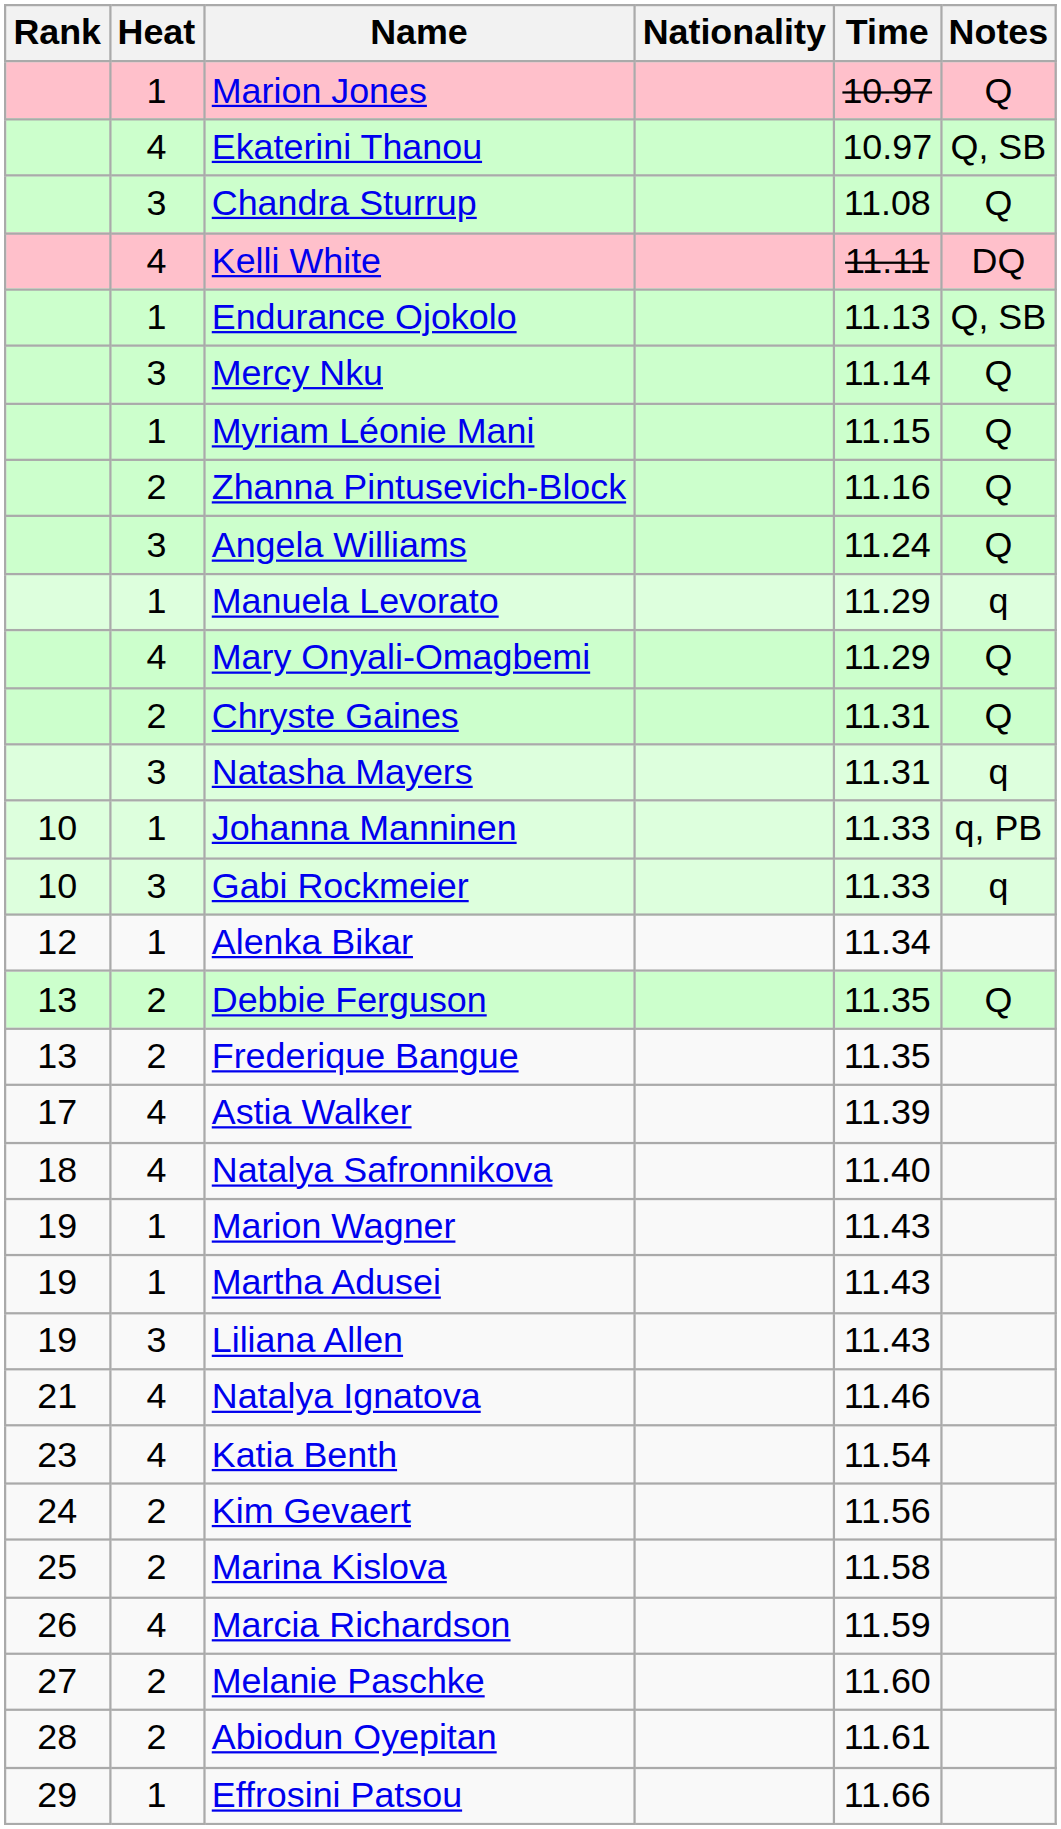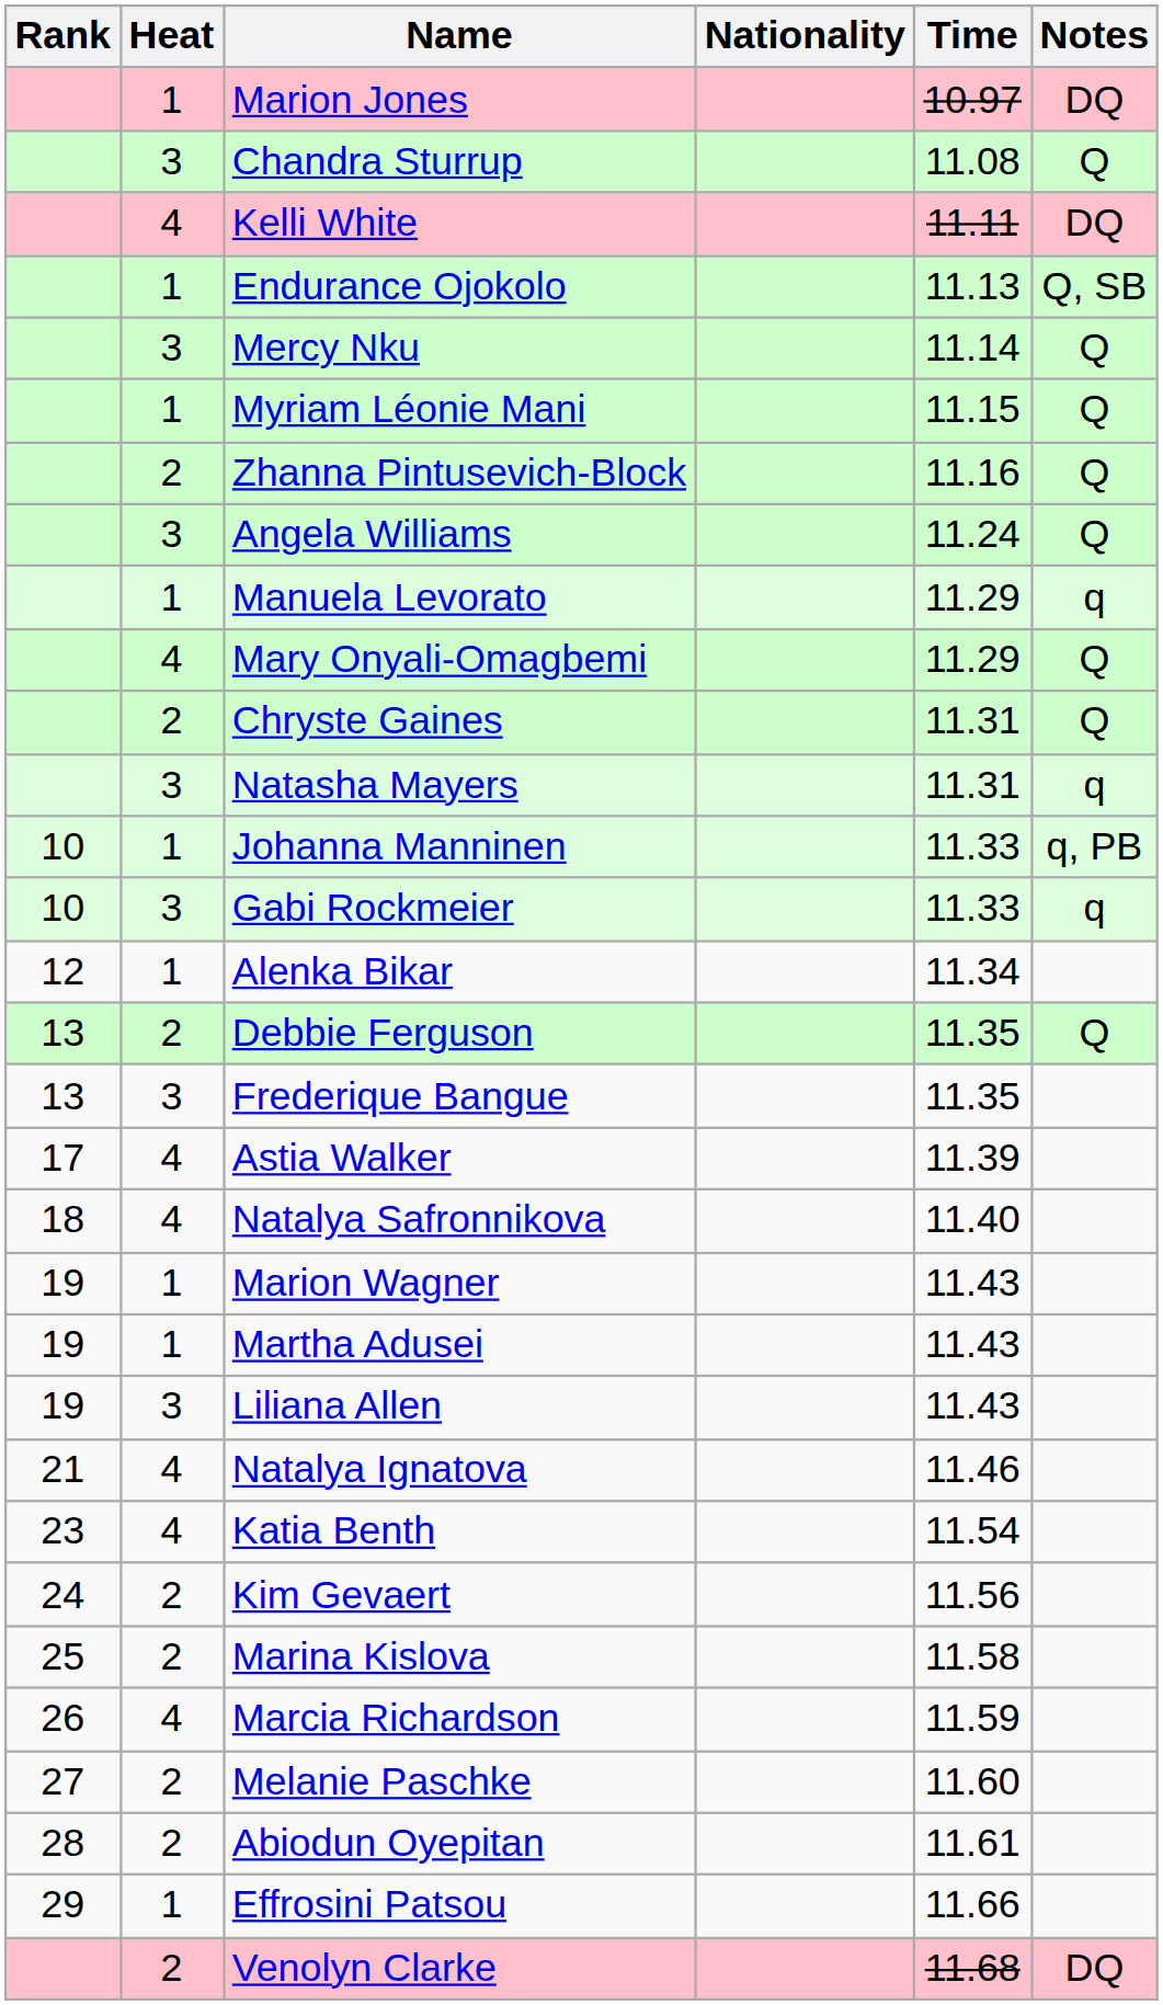Marion Jones | Notes: Q -> DQ
- row: 4 | Ekaterini Thanou | 10.97 | Q, SB
Frederique Bangue | Heat: 2 -> 3
+ row: 2 | Venolyn Clarke | 11.68 | DQ
